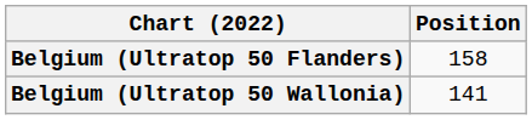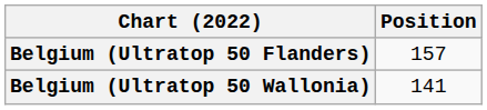Belgium (Ultratop 50 Flanders) | Position: 158 -> 157
